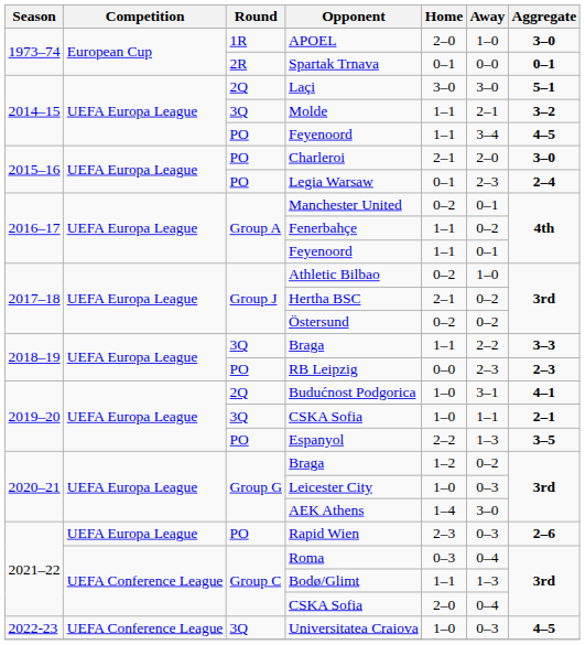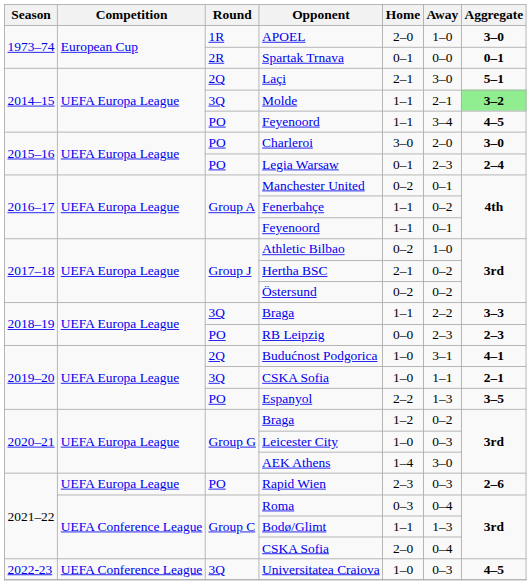Laçi | Home: 3–0 -> 2–1
Molde | Aggregate: no background -> lightgreen background
Charleroi | Home: 2–1 -> 3–0
